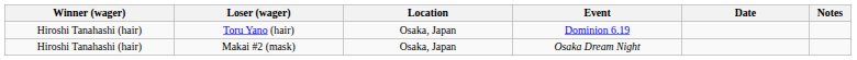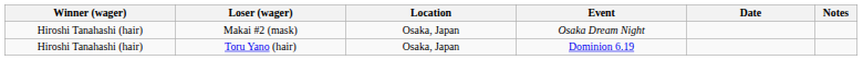rows swapped: Makai #2 (mask) <-> Toru Yano (hair)
